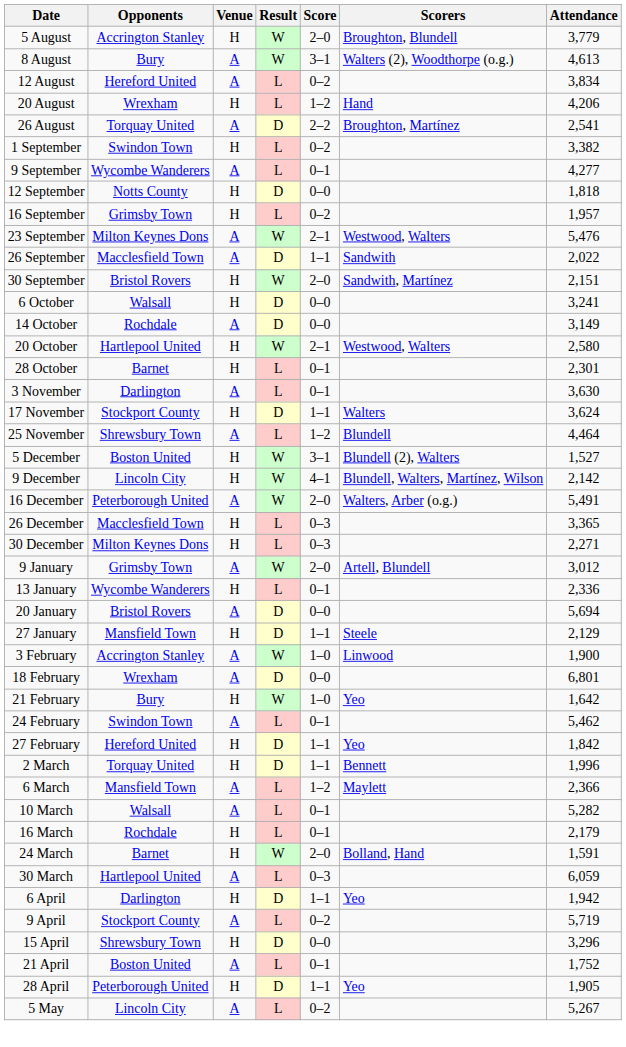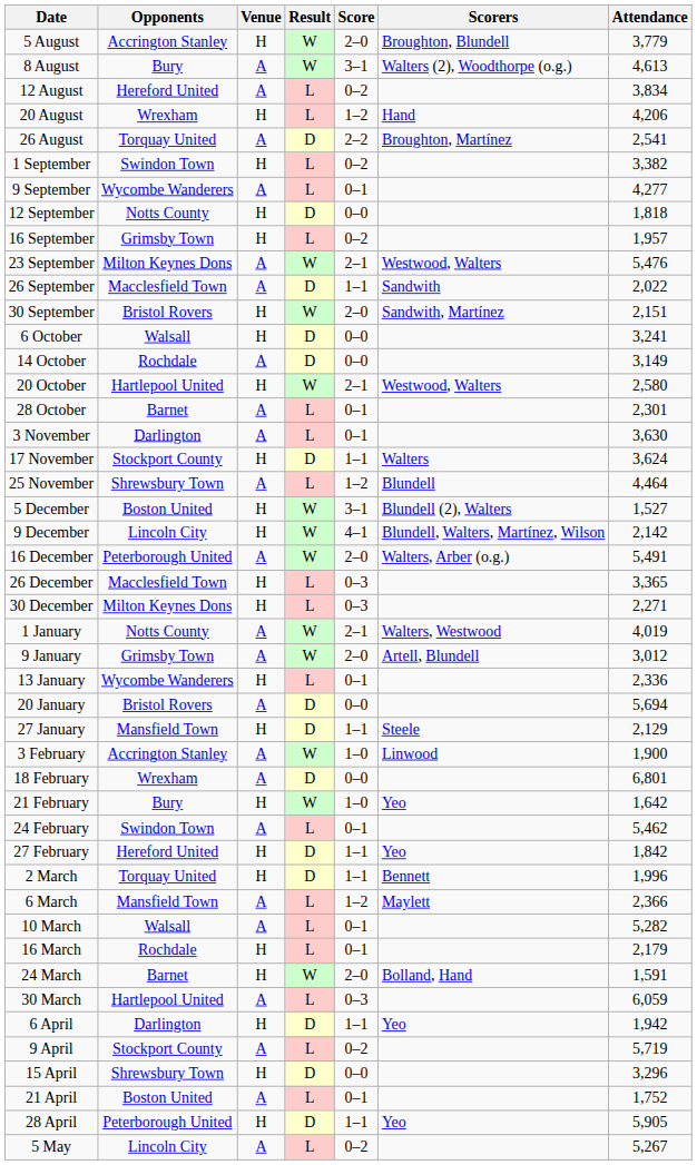28 October | Venue: H -> A
+ row: 1 January | Notts County | A | W | 2–1 | Walters, Westwood | 4,019
28 April | Attendance: 1,905 -> 5,905
